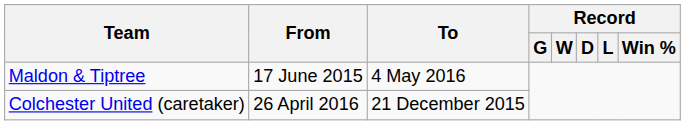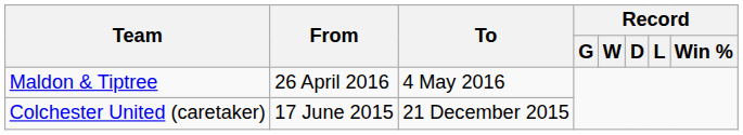Maldon & Tiptree | From: 17 June 2015 -> 26 April 2016
Colchester United (caretaker) | From: 26 April 2016 -> 17 June 2015
